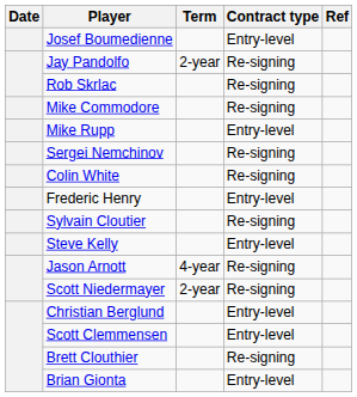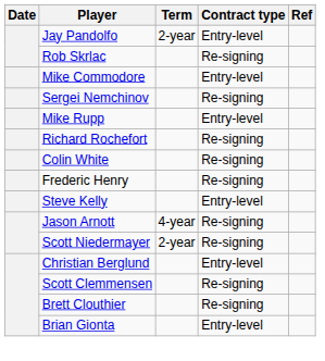- row: Josef Boumedienne | Entry-level
Jay Pandolfo | Contract type: Re-signing -> Entry-level
Mike Commodore | Contract type: Re-signing -> Entry-level
rows swapped: Mike Rupp <-> Sergei Nemchinov
+ row: Richard Rochefort | Re-signing
Frederic Henry | Contract type: Entry-level -> Re-signing
- row: Sylvain Cloutier | Re-signing
Scott Clemmensen | Contract type: Entry-level -> Re-signing
